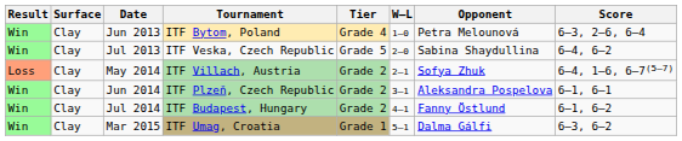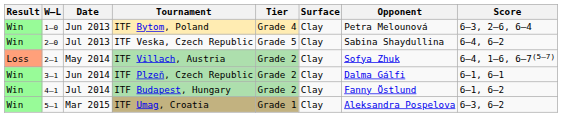columns swapped: W–L <-> Surface
Jun 2014 | Opponent: Aleksandra Pospelova -> Dalma Gálfi
Mar 2015 | Opponent: Dalma Gálfi -> Aleksandra Pospelova
